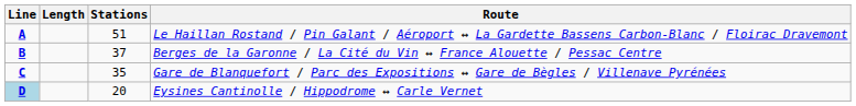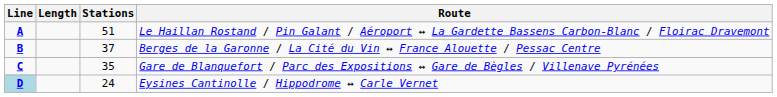Eysines Cantinolle / Hippodrome ↔ Carle Vernet | Stations: 20 -> 24
